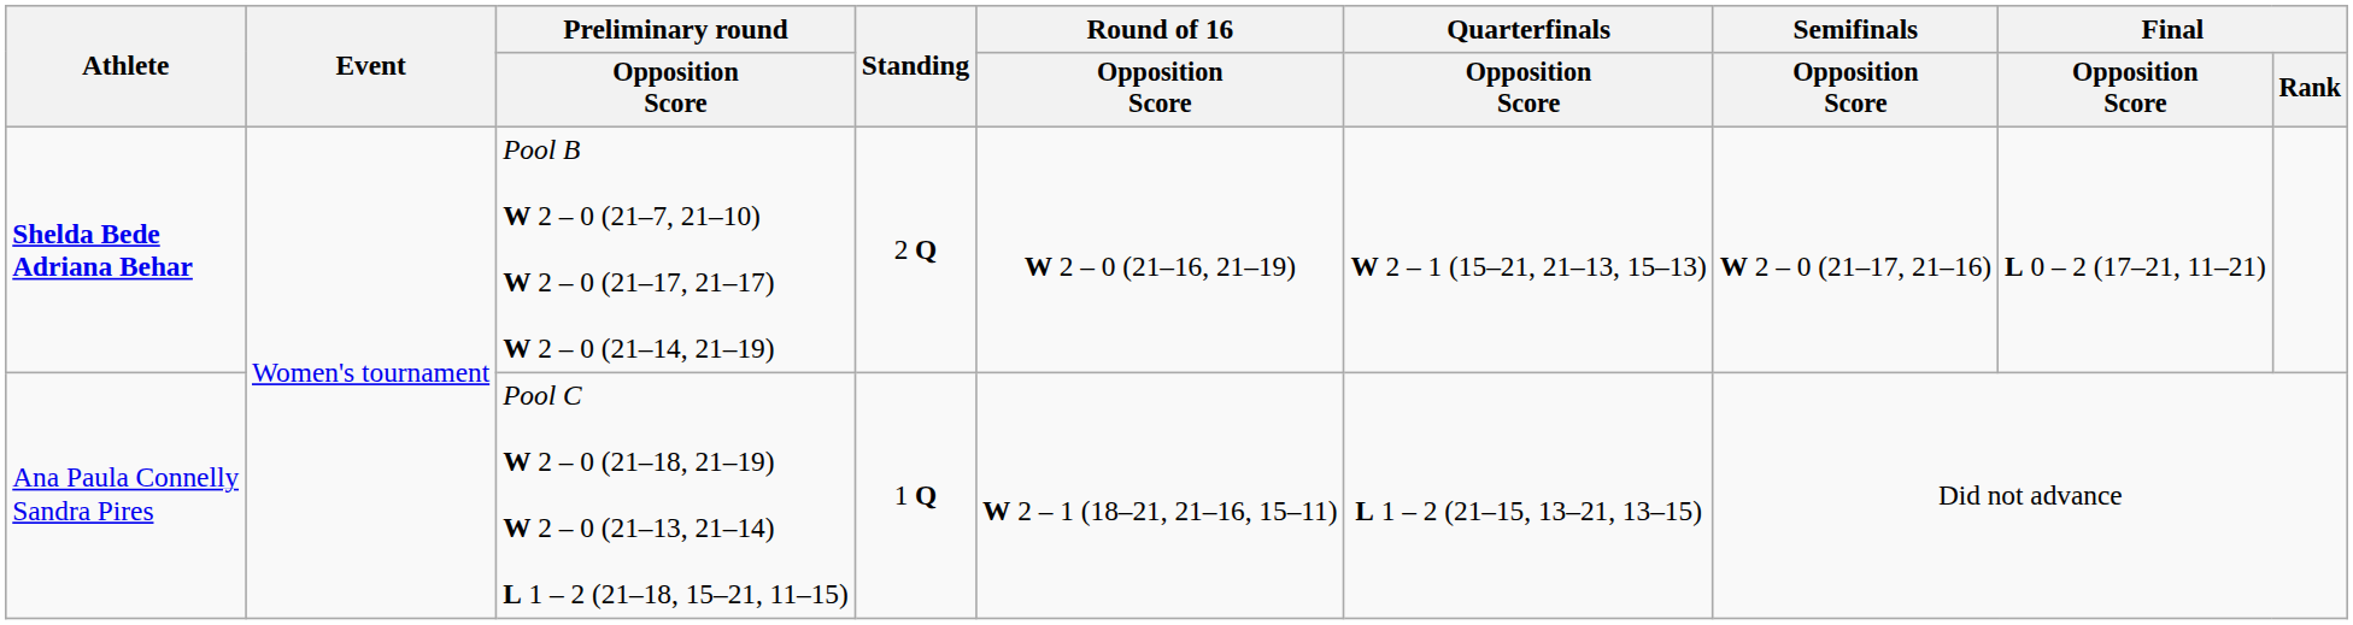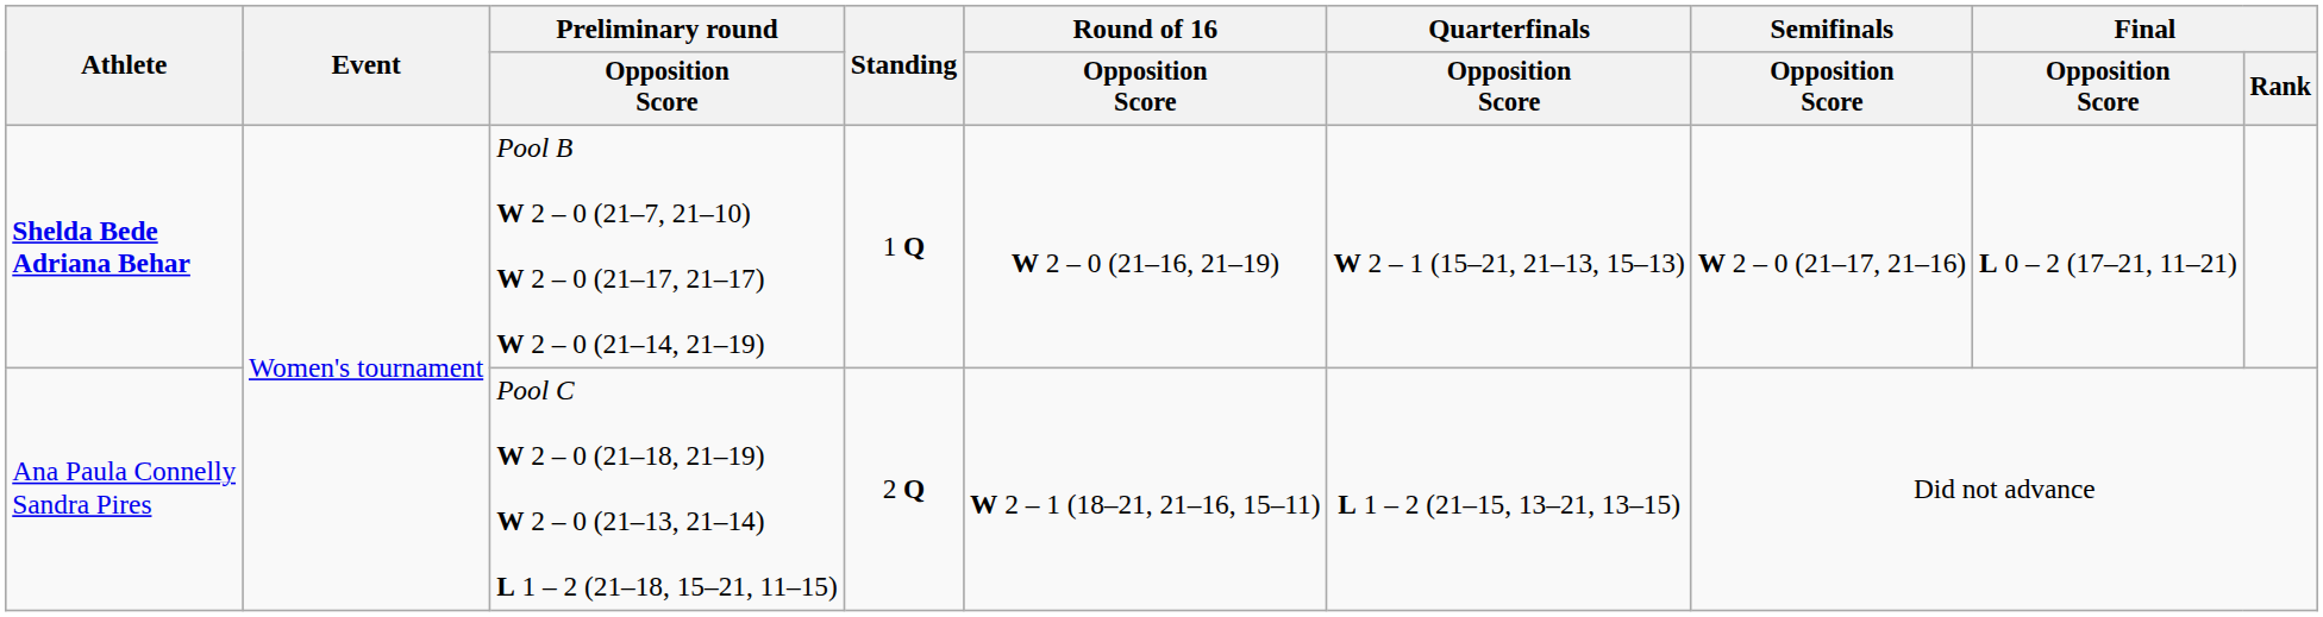Shelda Bede Adriana Behar | Standing: 2 Q -> 1 Q
Ana Paula Connelly Sandra Pires | Standing: 1 Q -> 2 Q
